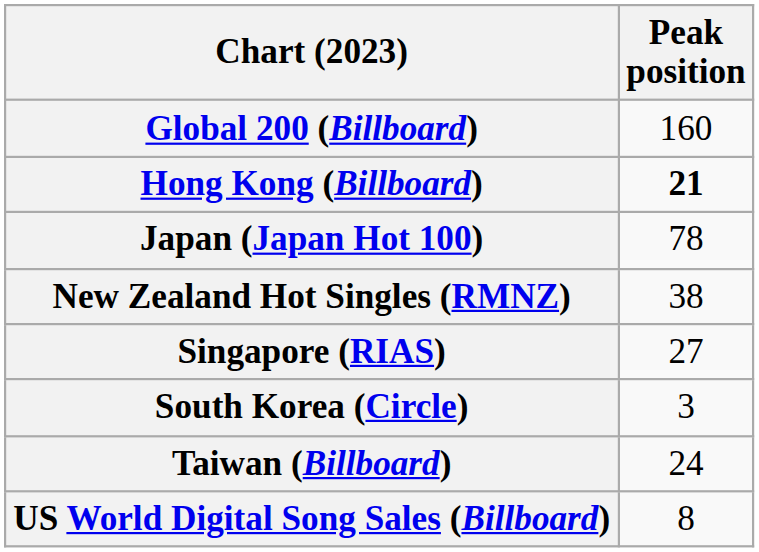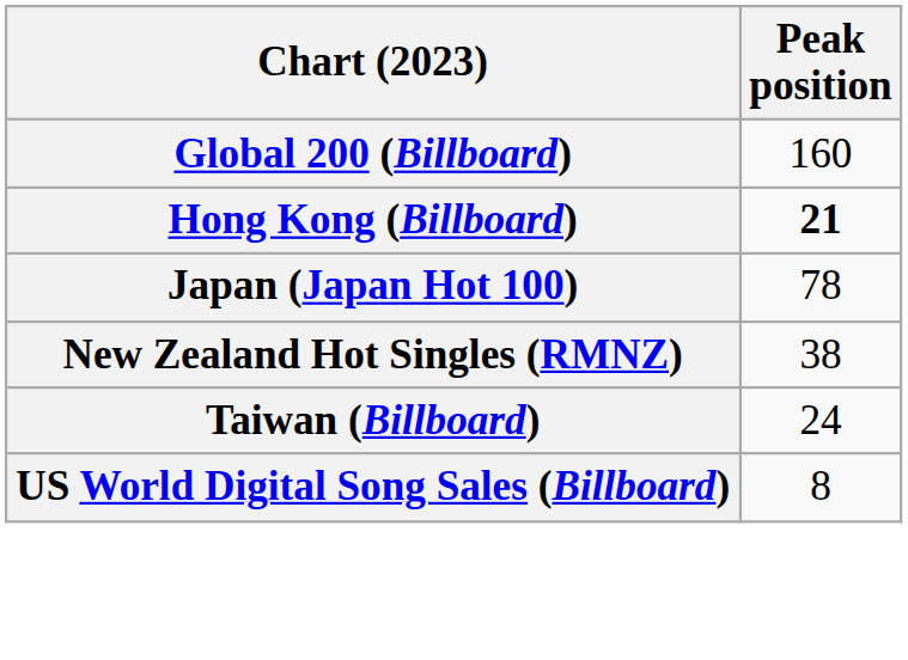- row: Singapore (RIAS) | 27
- row: South Korea (Circle) | 3
